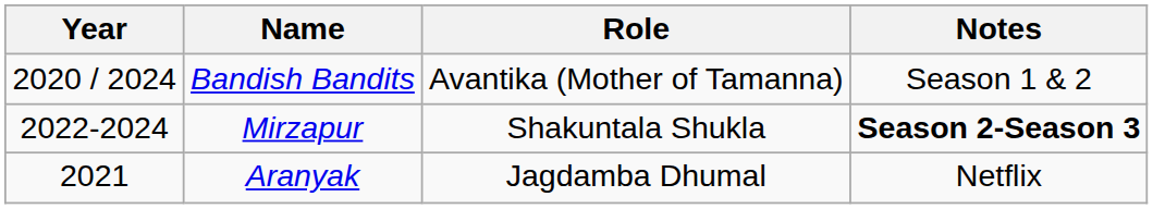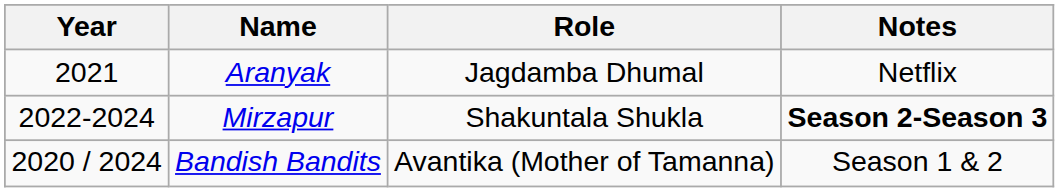rows swapped: Bandish Bandits <-> Aranyak
